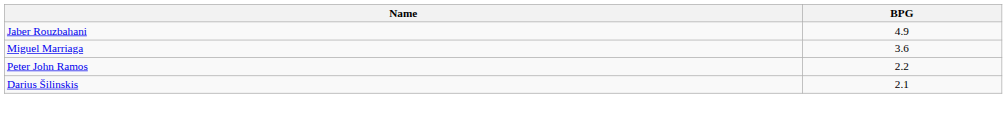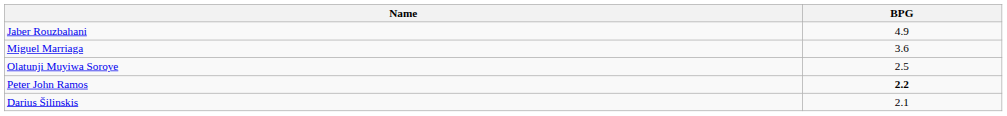+ row: Olatunji Muyiwa Soroye | 2.5
Peter John Ramos | BPG: normal -> bold
